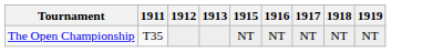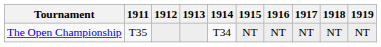+ column: 1914 | T34
